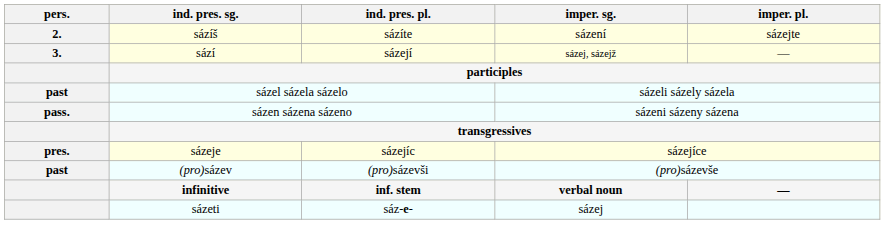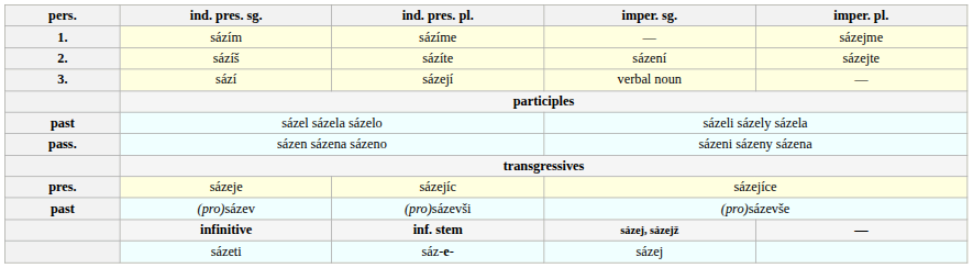+ row: 1. | sázím | sázíme | — | sázejme
sází | imper. sg.: sázej, sázejž -> verbal noun
infinitive | imper. sg.: verbal noun -> sázej, sázejž
